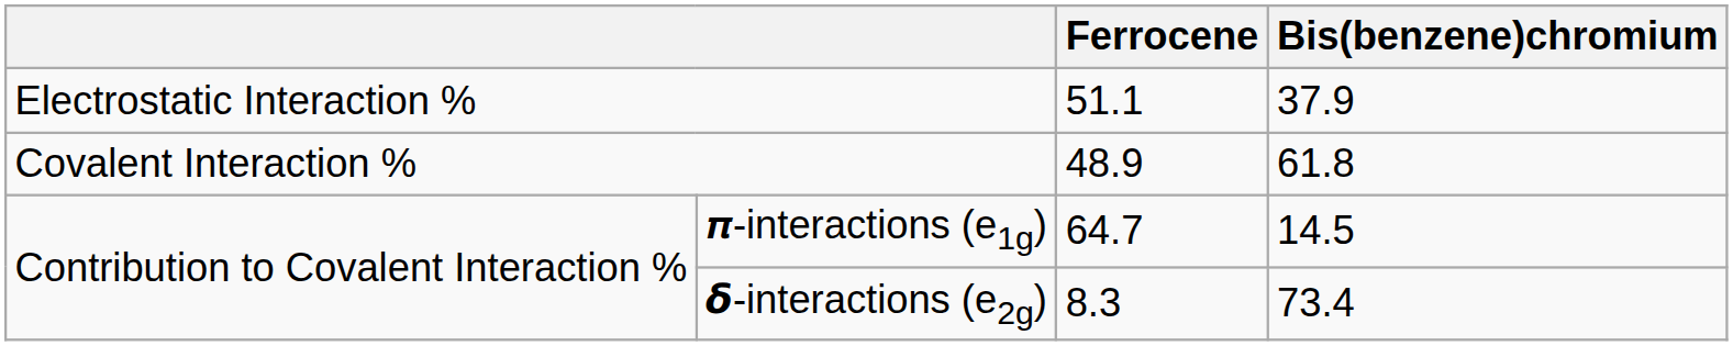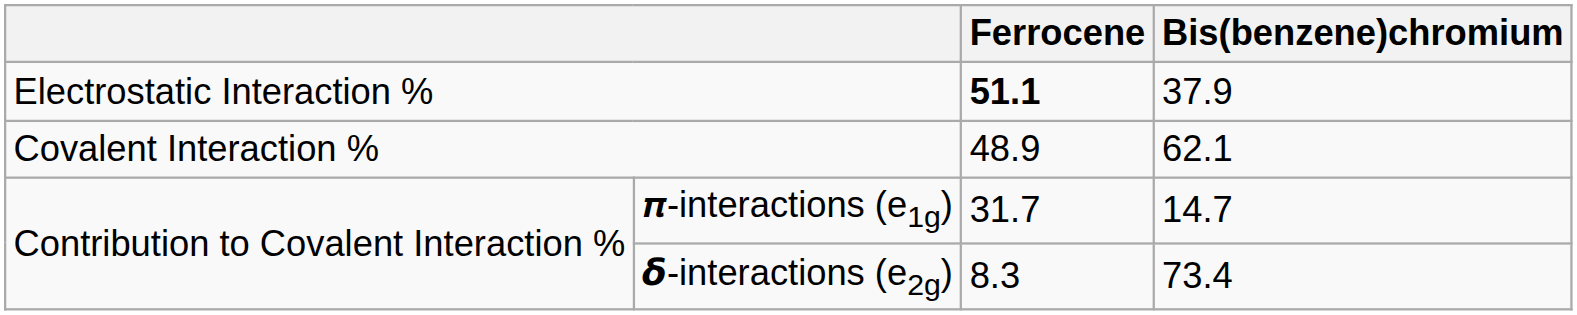Electrostatic Interaction % | Ferrocene: normal -> bold
Covalent Interaction % | Bis(benzene)chromium: 61.8 -> 62.1
𝝅-interactions (e1g) | Ferrocene: 64.7 -> 31.7
𝝅-interactions (e1g) | Bis(benzene)chromium: 14.5 -> 14.7
